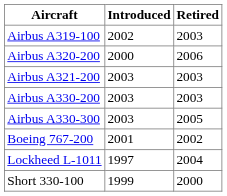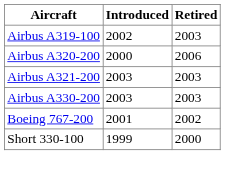- row: Airbus A330-300 | 2003 | 2005
- row: Lockheed L-1011 | 1997 | 2004
